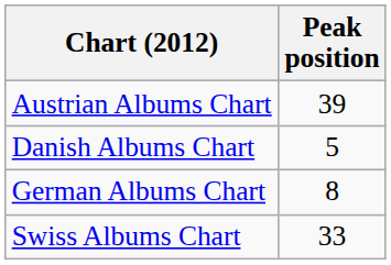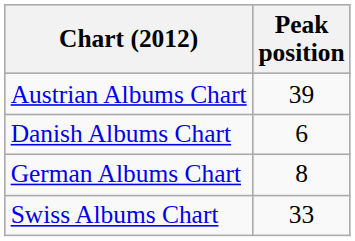Danish Albums Chart | Peak position: 5 -> 6
